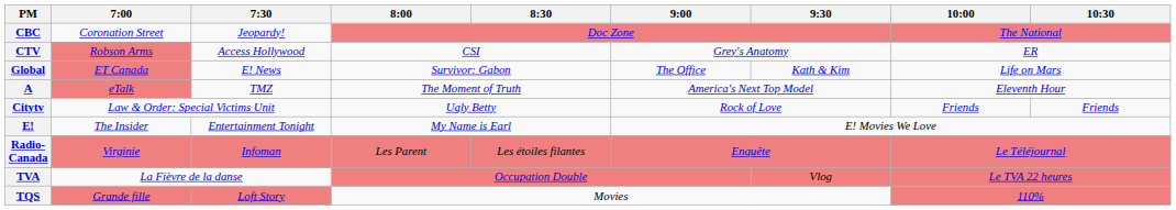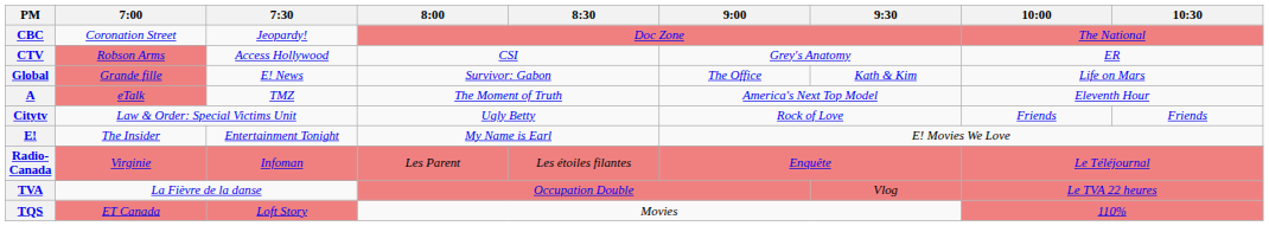Global | 7:00: ET Canada -> Grande fille
TQS | 7:00: Grande fille -> ET Canada
